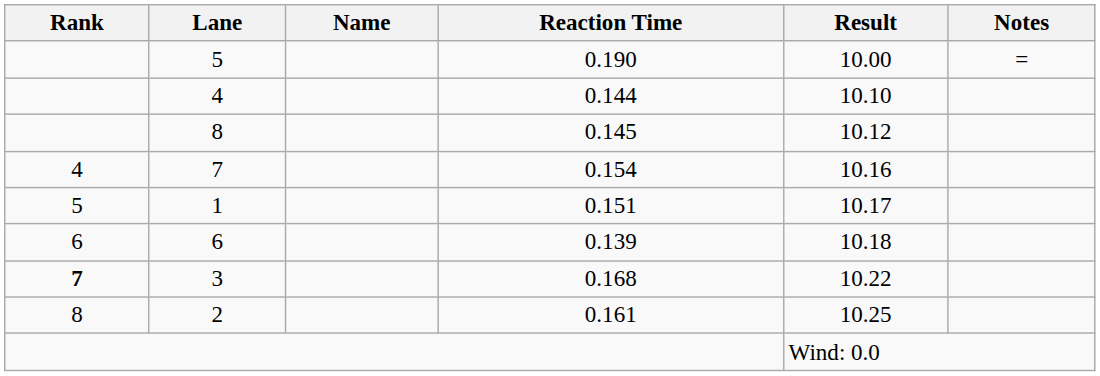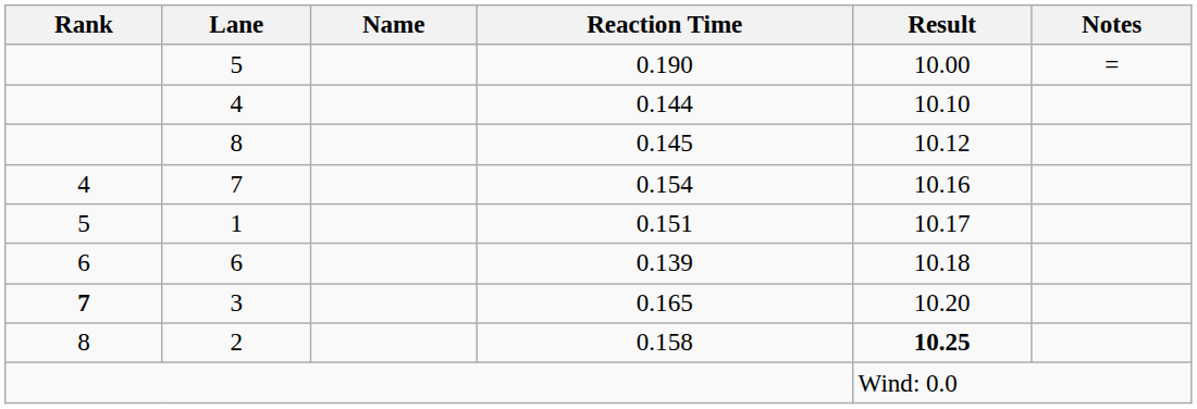3 | Reaction Time: 0.168 -> 0.165
3 | Result: 10.22 -> 10.20
2 | Reaction Time: 0.161 -> 0.158
2 | Result: normal -> bold
